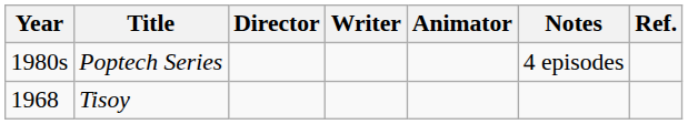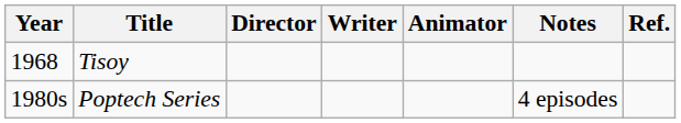rows swapped: Tisoy <-> Poptech Series
